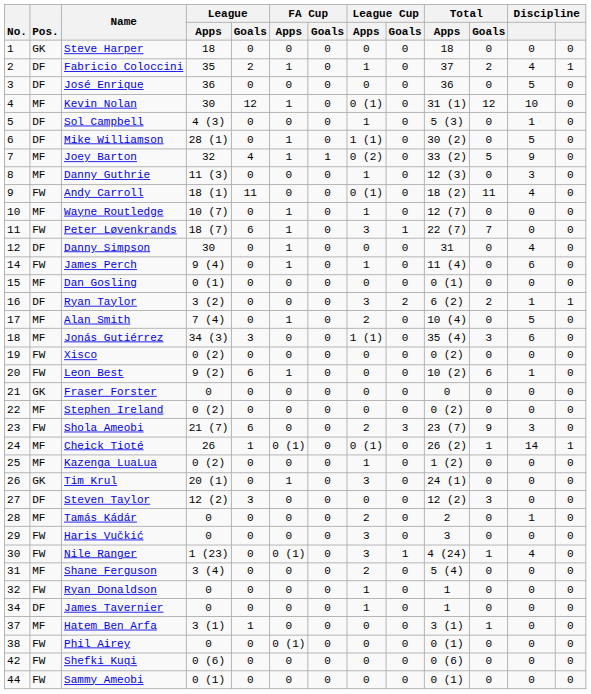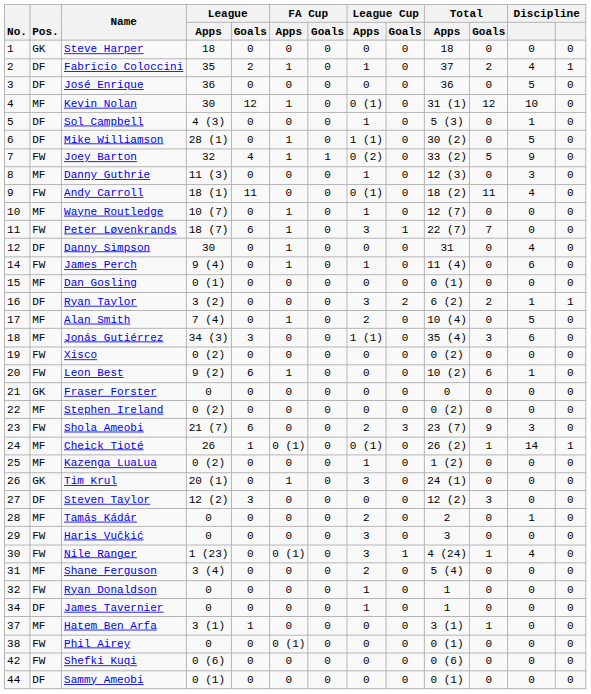Joey Barton | Pos.: MF -> FW
Sammy Ameobi | Pos.: FW -> DF
